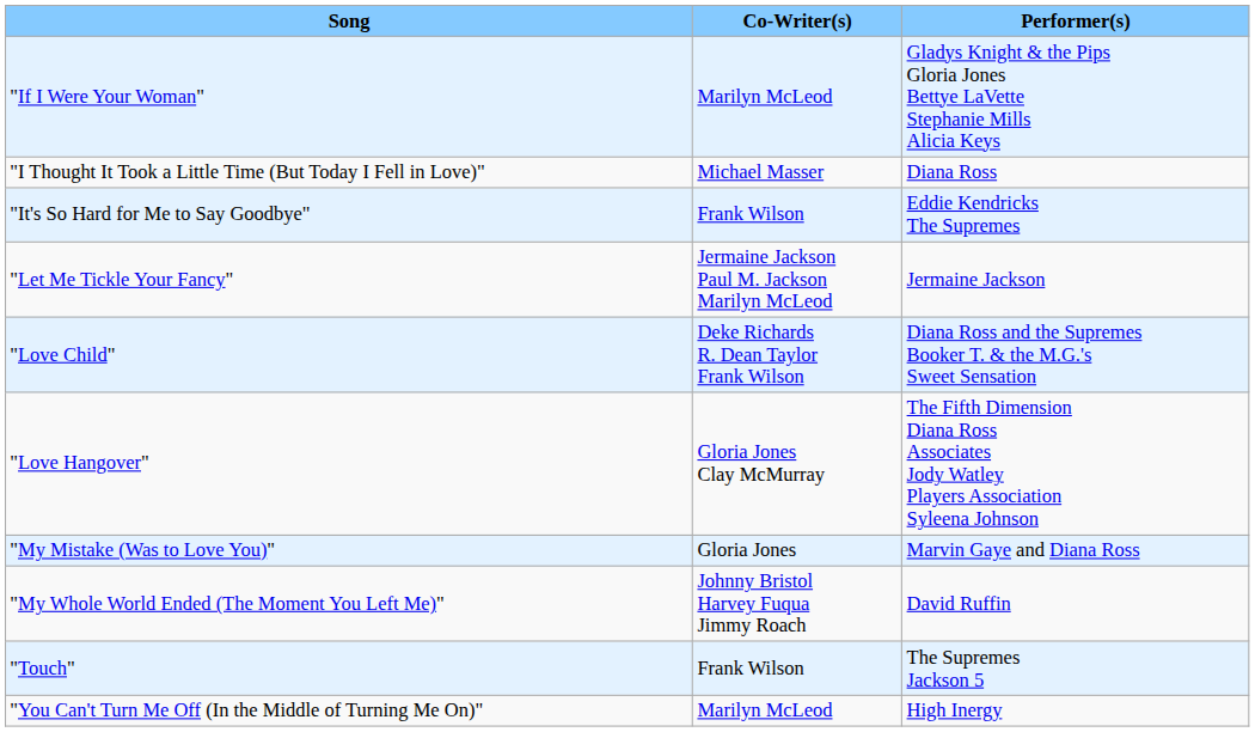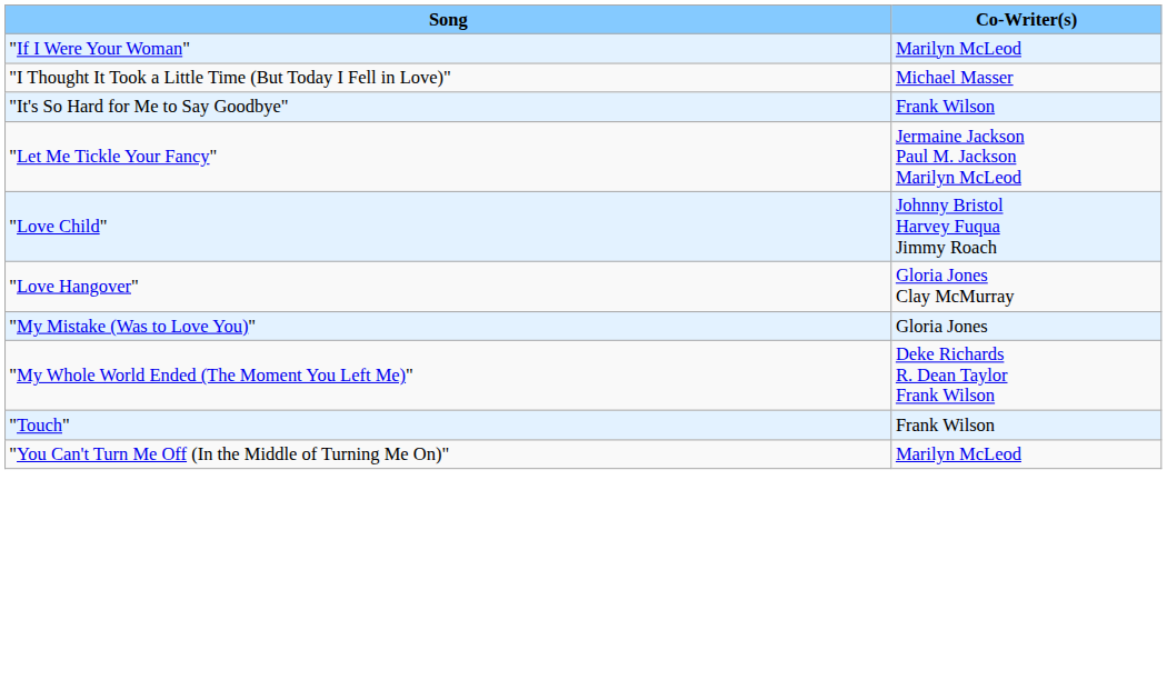- column: Performer(s) | Gladys Knight & the Pips Gloria Jones Bettye LaVette Stephanie Mills Alicia Keys | Diana Ross | Eddie Kendricks The Supremes | Jermaine Jackson | Diana Ross and the Supremes Booker T. & the M.G.'s Sweet Sensation | The Fifth Dimension Diana Ross Associates Jody Watley Players Association Syleena Johnson | Marvin Gaye and Diana Ross | David Ruffin | The Supremes Jackson 5 | High Inergy
"Love Child" | Co-Writer(s): Deke Richards R. Dean Taylor Frank Wilson -> Johnny Bristol Harvey Fuqua Jimmy Roach
"My Whole World Ended (The Moment You Left Me)" | Co-Writer(s): Johnny Bristol Harvey Fuqua Jimmy Roach -> Deke Richards R. Dean Taylor Frank Wilson
